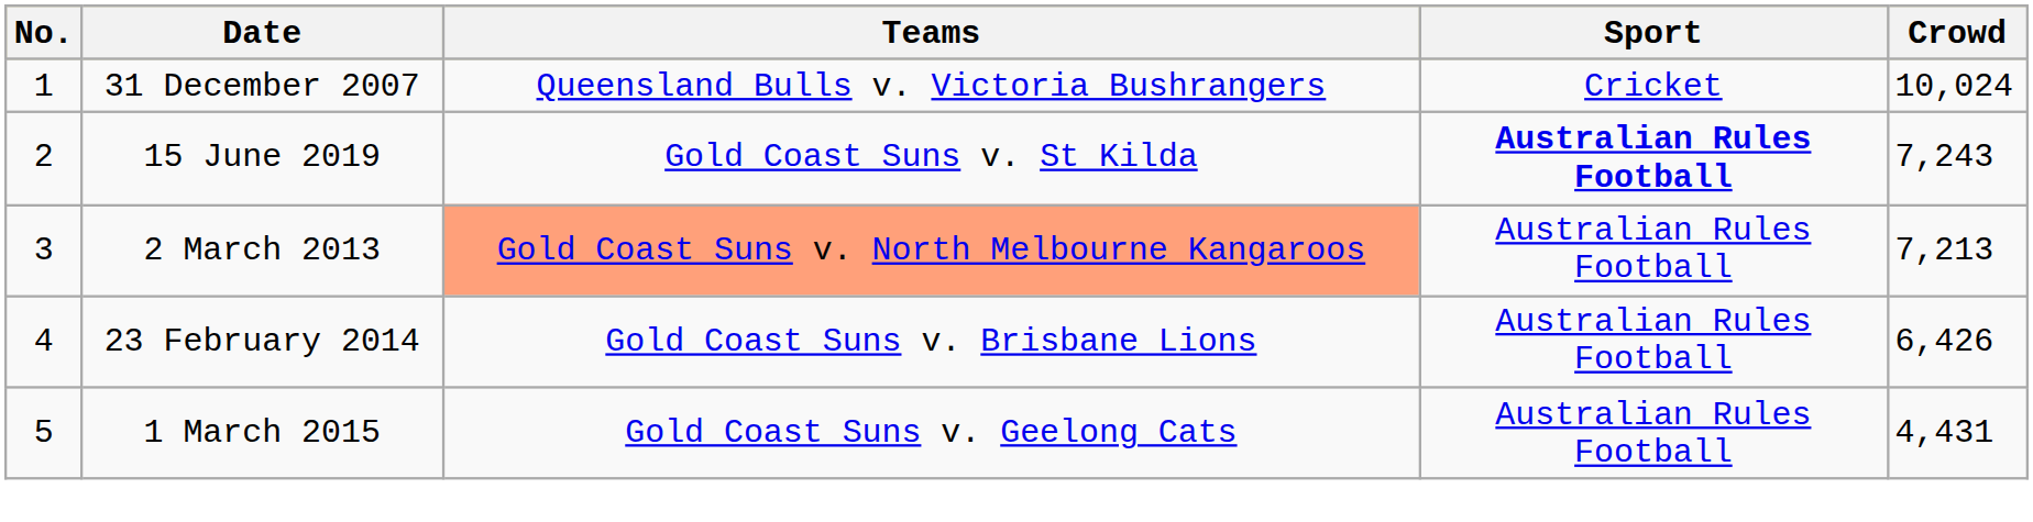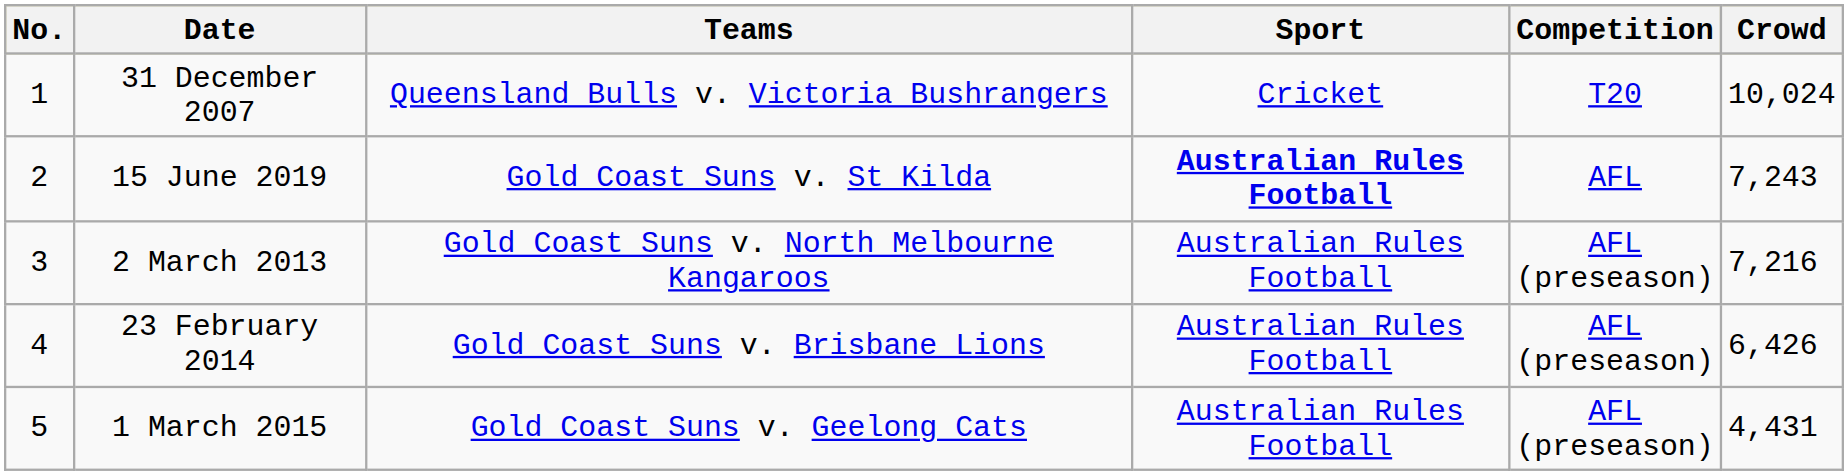+ column: Competition | T20 | AFL | AFL (preseason) | AFL (preseason) | AFL (preseason)
2 March 2013 | Teams: lightsalmon background -> no background
2 March 2013 | Crowd: 7,213 -> 7,216
